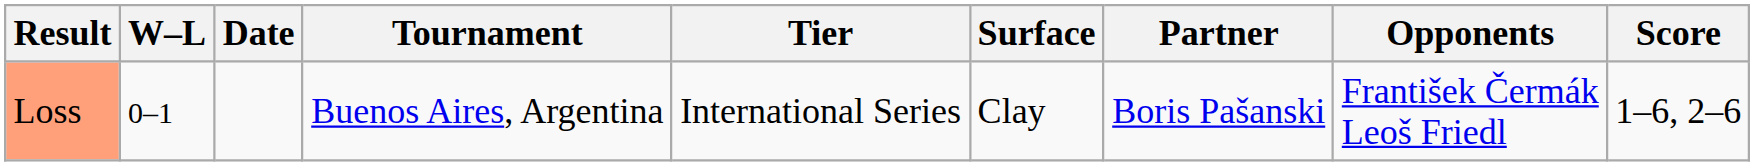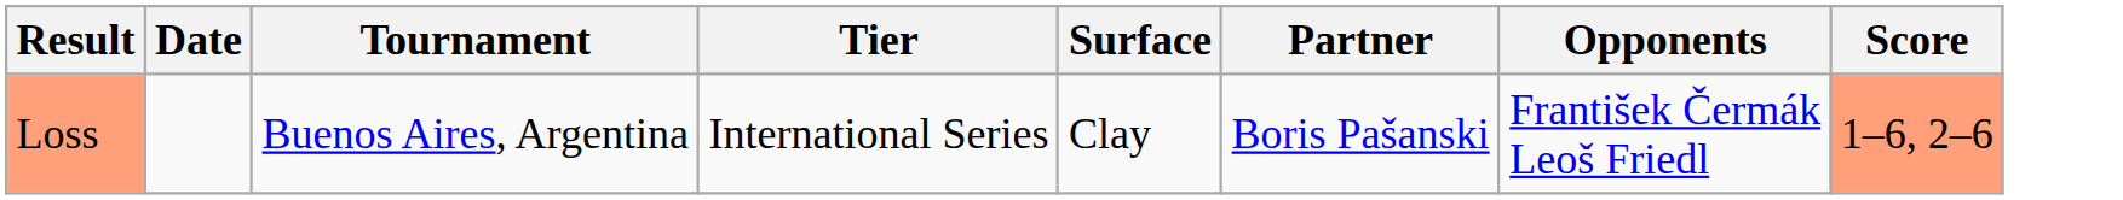- column: W–L | 0–1
Loss | Score: no background -> lightsalmon background
